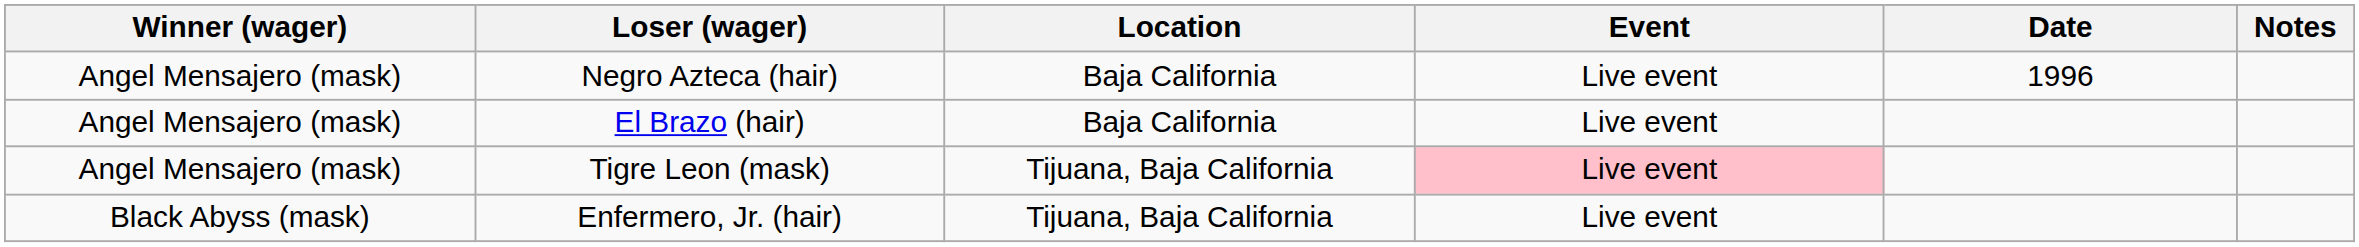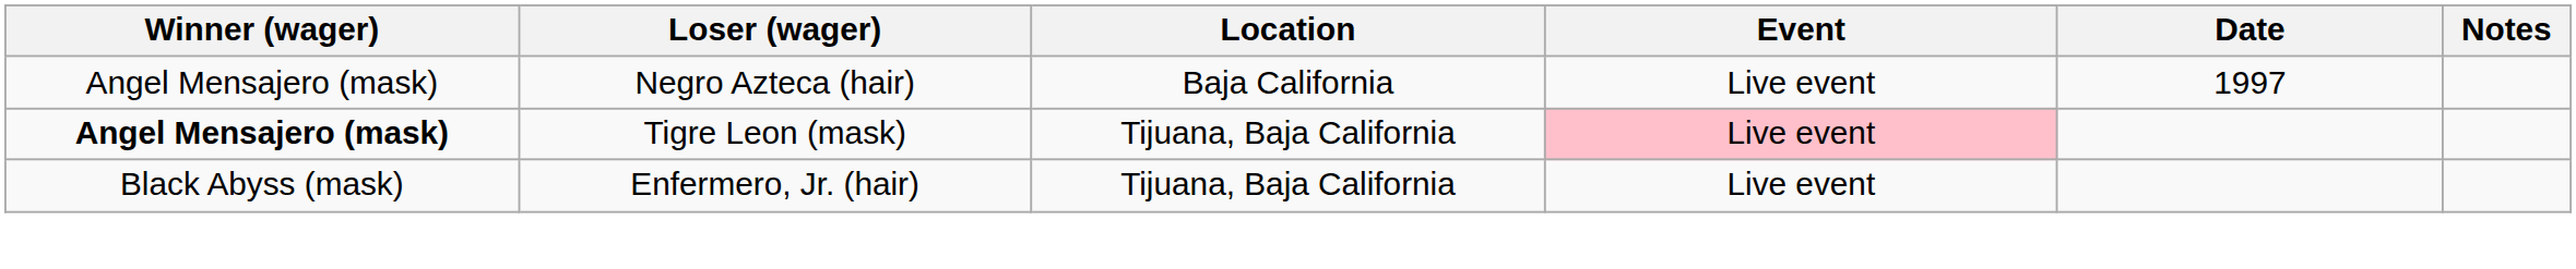Negro Azteca (hair) | Date: 1996 -> 1997
- row: Angel Mensajero (mask) | El Brazo (hair) | Baja California | Live event
Tigre Leon (mask) | Winner (wager): normal -> bold
